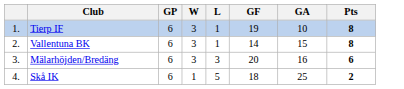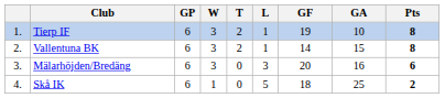+ column: T | 2 | 2 | 0 | 0
